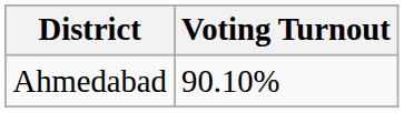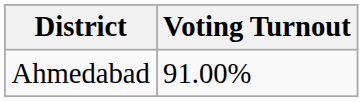Ahmedabad | Voting Turnout: 90.10% -> 91.00%
